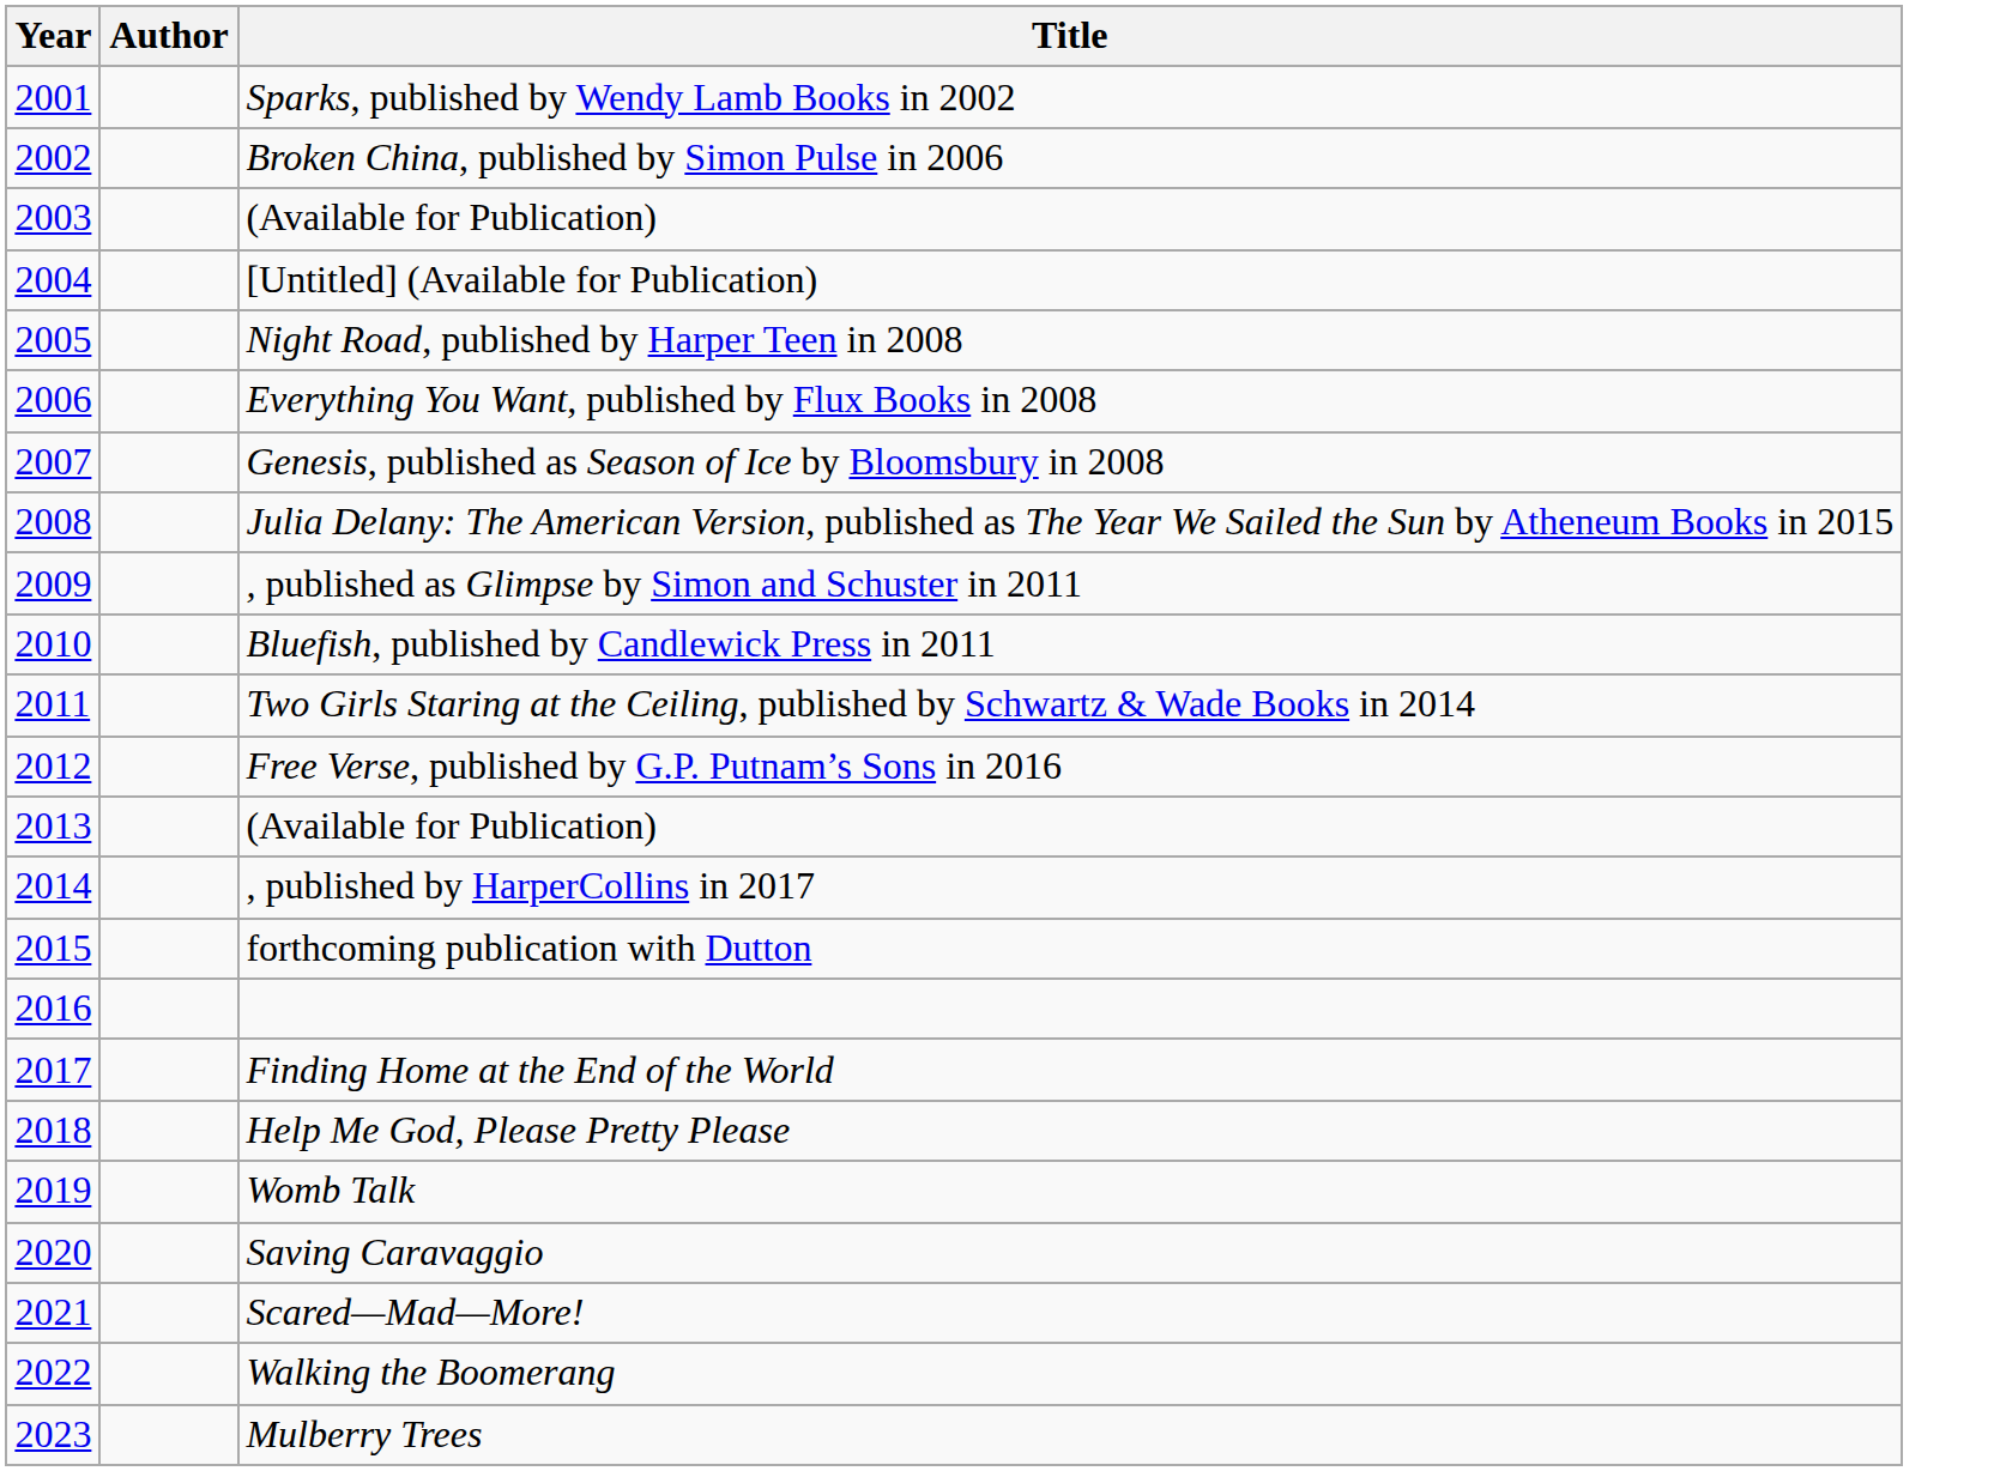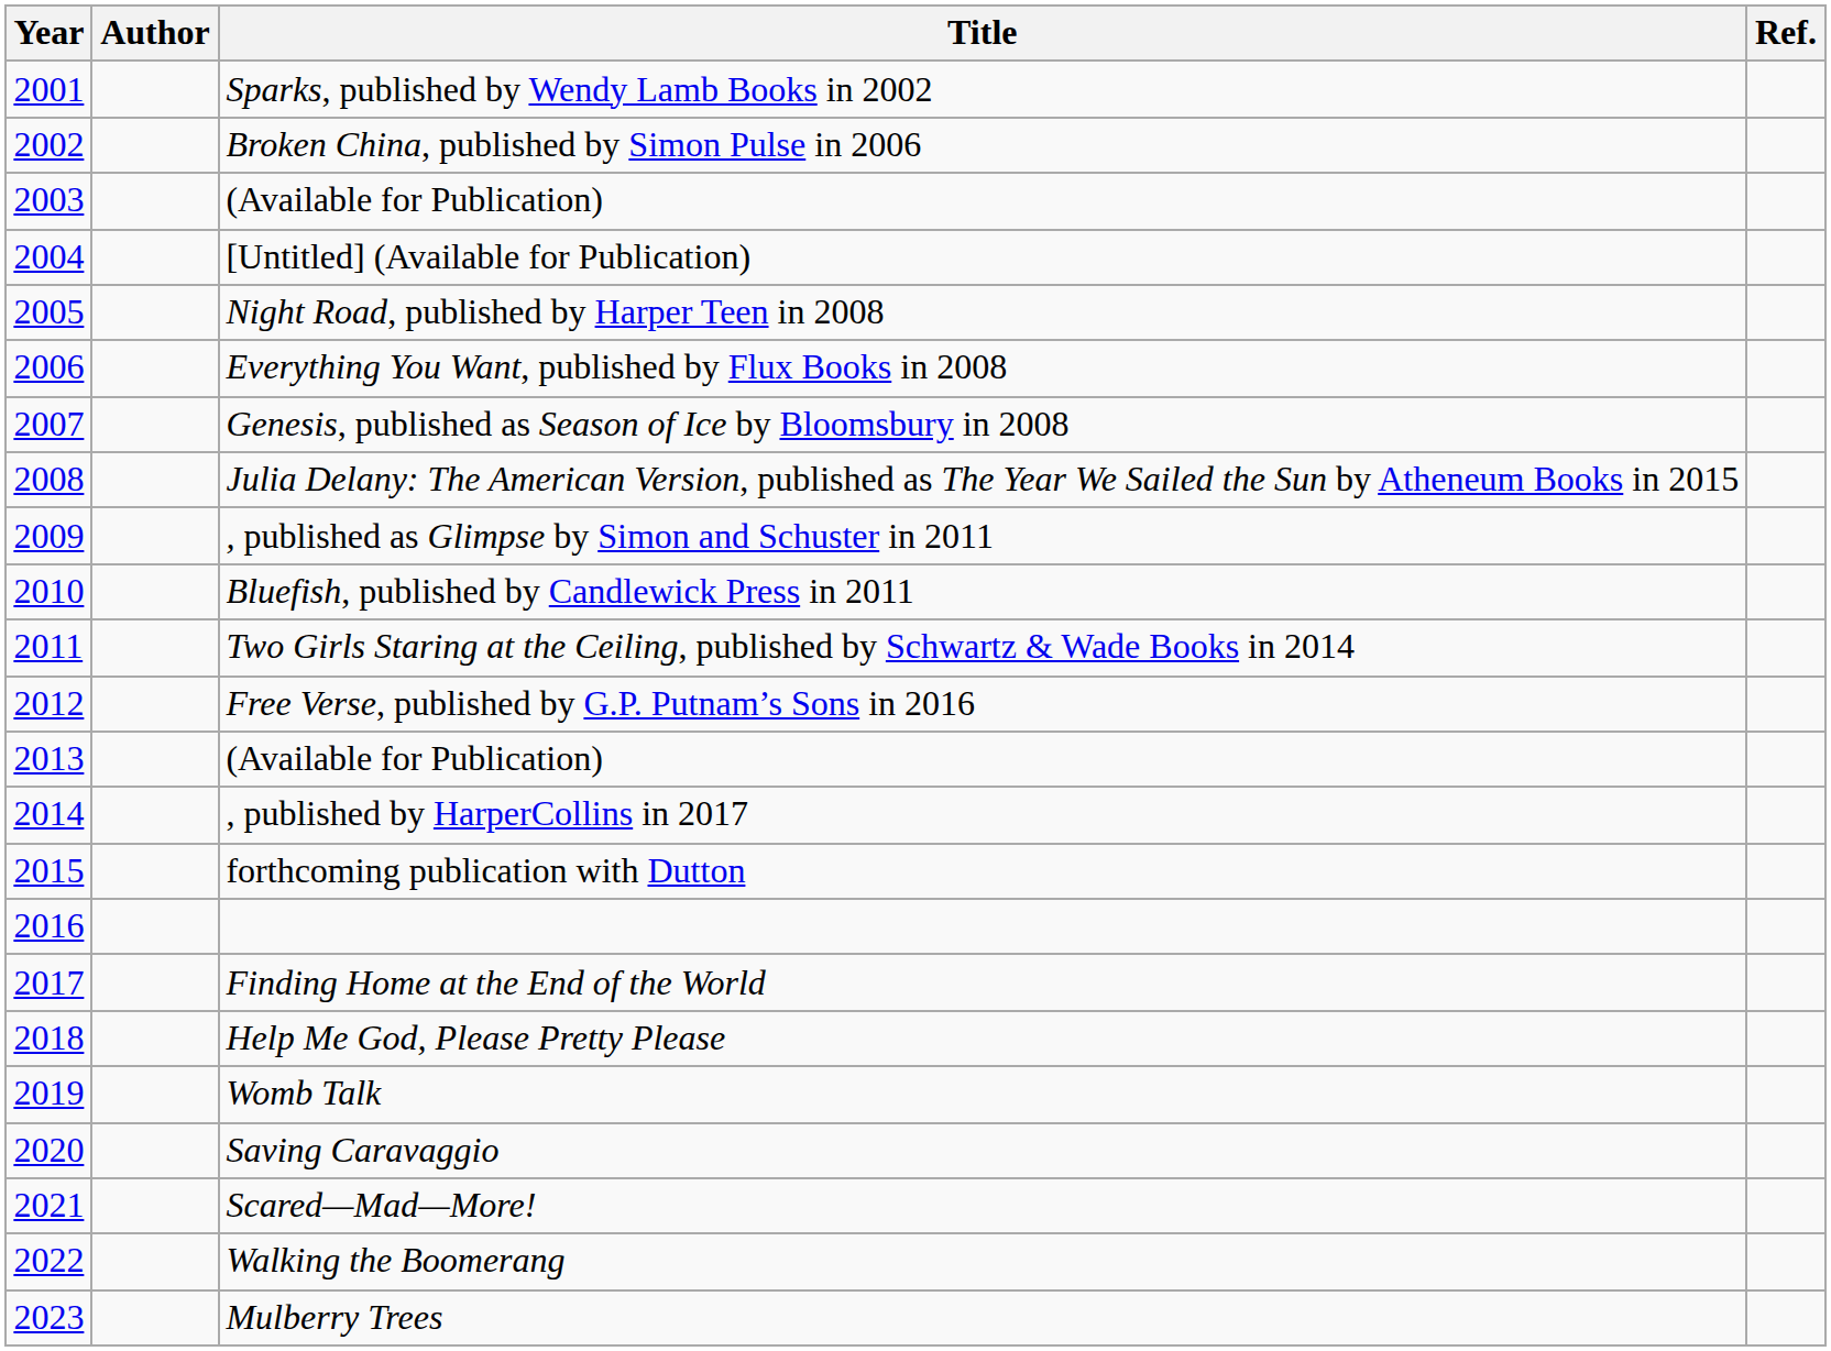+ column: Ref.
